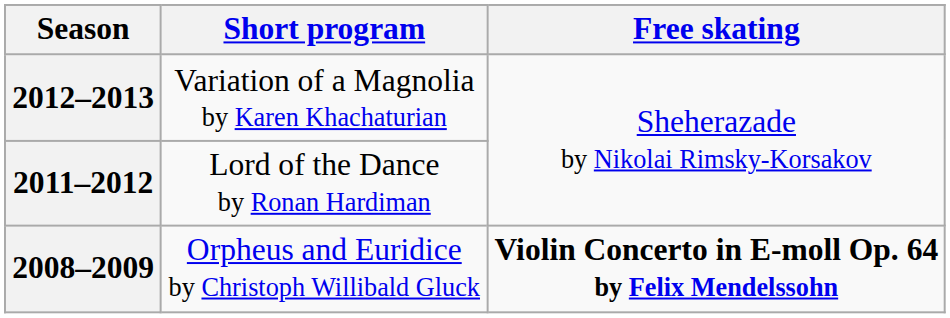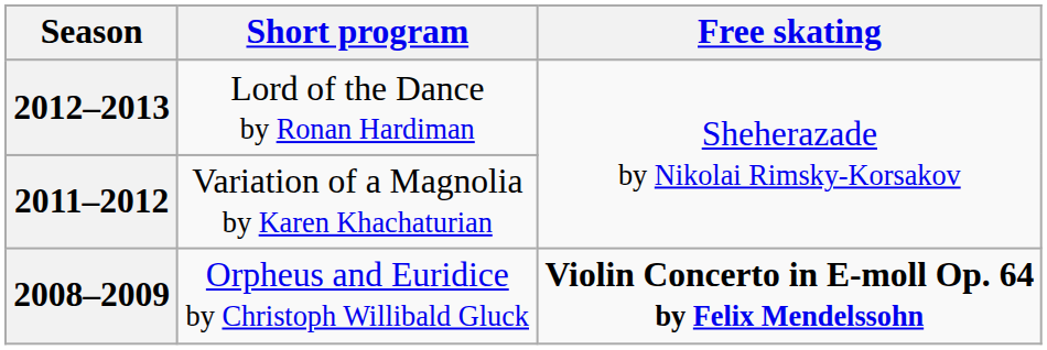2012–2013 | Short program: Variation of a Magnolia by Karen Khachaturian -> Lord of the Dance by Ronan Hardiman
2011–2012 | Short program: Lord of the Dance by Ronan Hardiman -> Variation of a Magnolia by Karen Khachaturian
